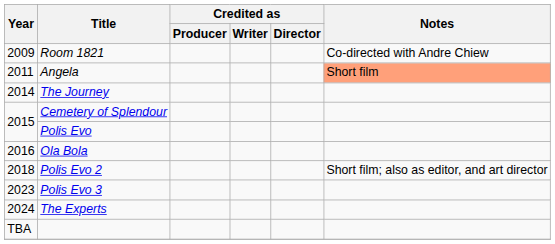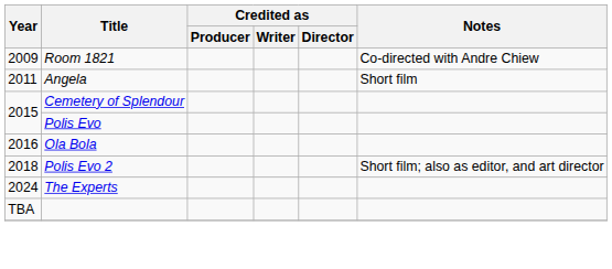Angela | Notes: lightsalmon background -> no background
- row: 2014 | The Journey
- row: 2023 | Polis Evo 3
